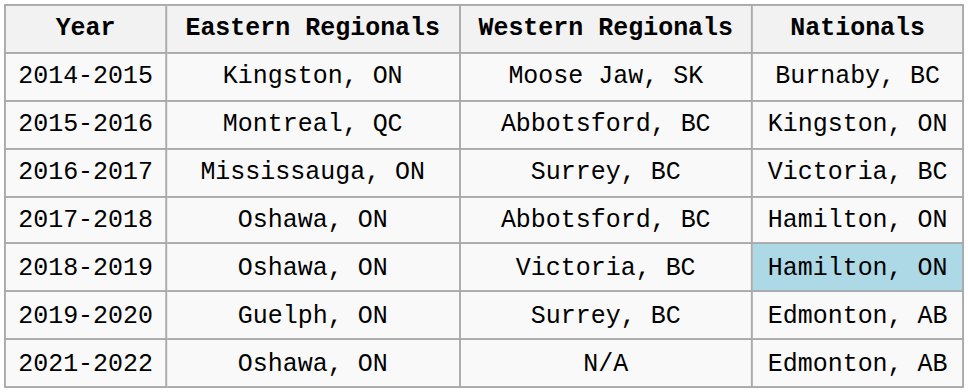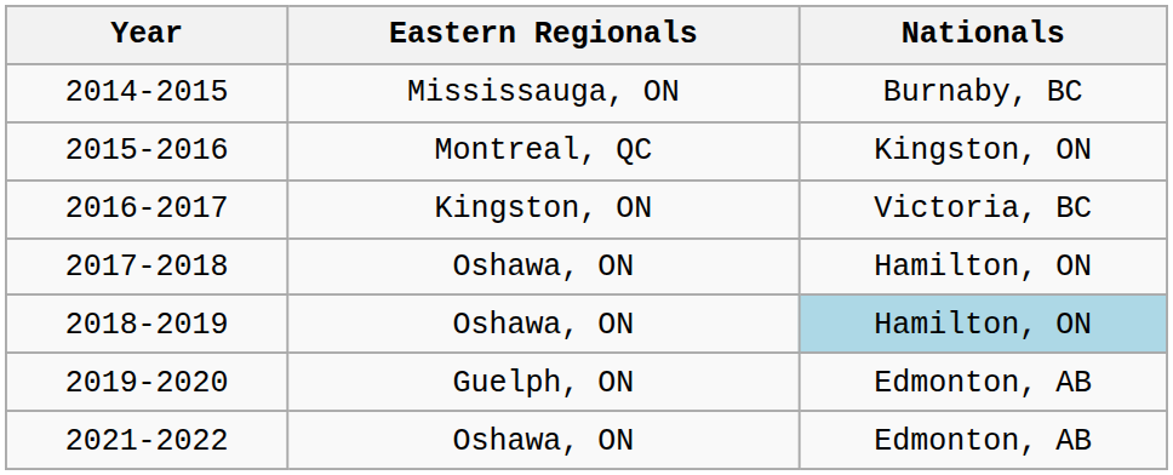- column: Western Regionals | Moose Jaw, SK | Abbotsford, BC | Surrey, BC | Abbotsford, BC | Victoria, BC | Surrey, BC | N/A
2014-2015 | Eastern Regionals: Kingston, ON -> Mississauga, ON
2016-2017 | Eastern Regionals: Mississauga, ON -> Kingston, ON
